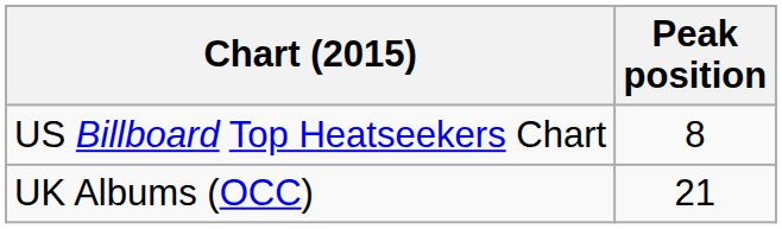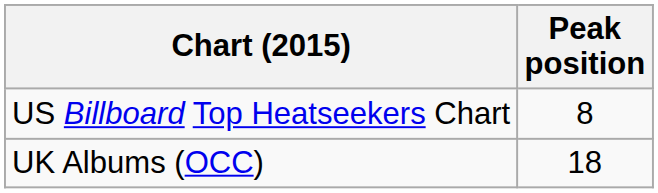UK Albums (OCC) | Peak position: 21 -> 18
